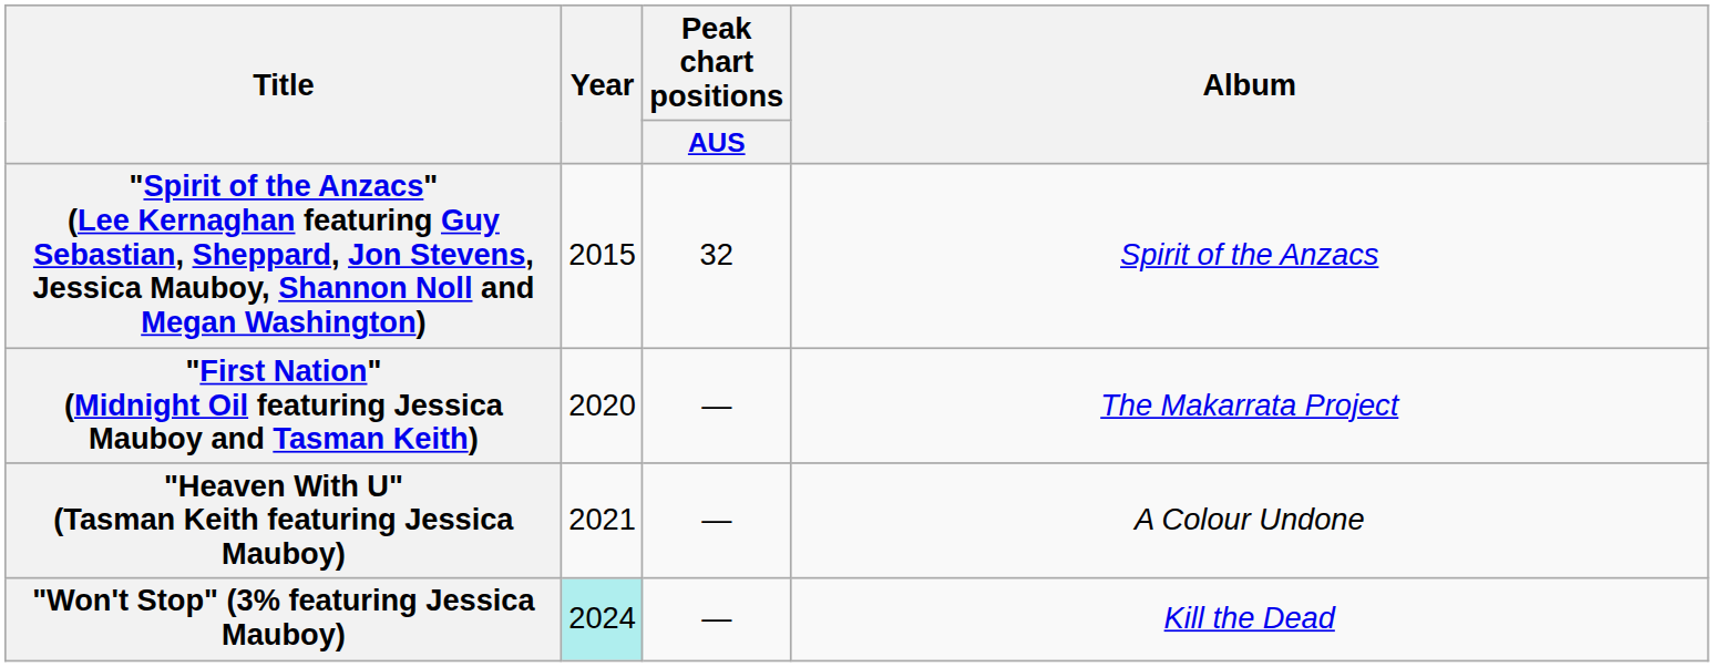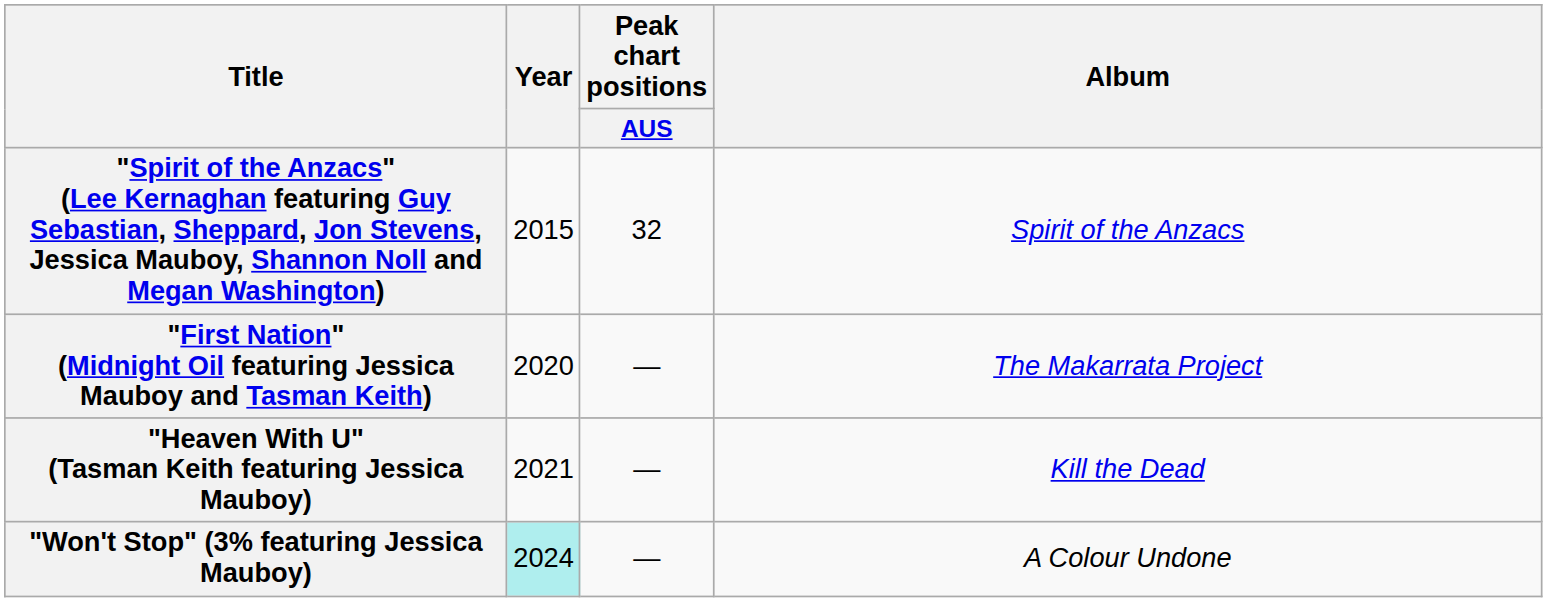"Heaven With U" (Tasman Keith featuring Jessica Mauboy) | Album: A Colour Undone -> Kill the Dead
"Won't Stop" (3% featuring Jessica Mauboy) | Album: Kill the Dead -> A Colour Undone
